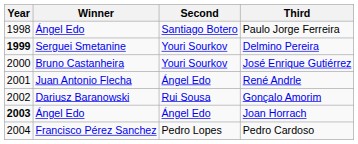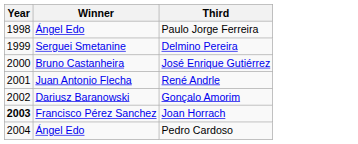- column: Second | Santiago Botero | Youri Sourkov | Youri Sourkov | Ángel Edo | Rui Sousa | Ángel Edo | Pedro Lopes
Delmino Pereira | Year: bold -> normal
Joan Horrach | Winner: Ángel Edo -> Francisco Pérez Sanchez
Pedro Cardoso | Winner: Francisco Pérez Sanchez -> Ángel Edo
